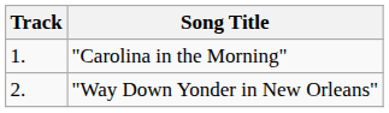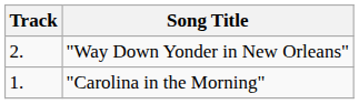rows swapped: "Carolina in the Morning" <-> "Way Down Yonder in New Orleans"
